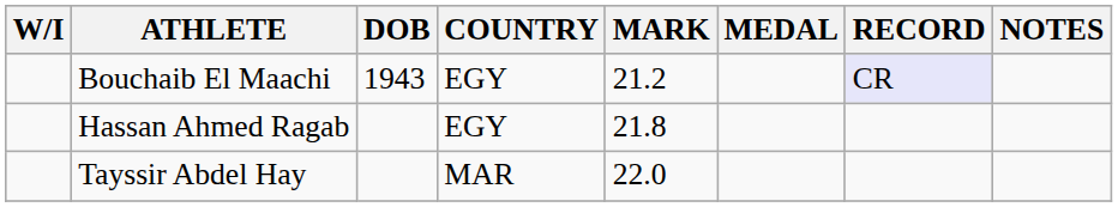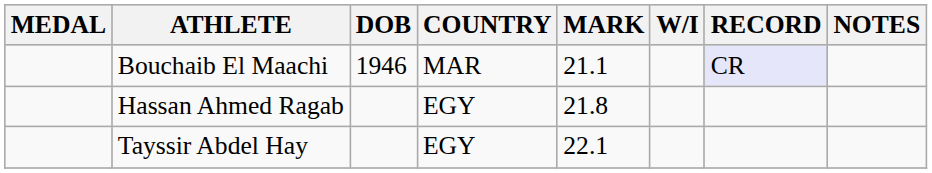columns swapped: MEDAL <-> W/I
Bouchaib El Maachi | DOB: 1943 -> 1946
Bouchaib El Maachi | COUNTRY: EGY -> MAR
Bouchaib El Maachi | MARK: 21.2 -> 21.1
Tayssir Abdel Hay | COUNTRY: MAR -> EGY
Tayssir Abdel Hay | MARK: 22.0 -> 22.1
